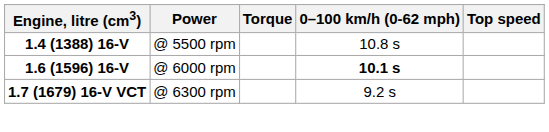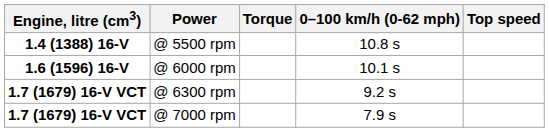@ 6000 rpm | 0–100 km/h (0-62 mph): bold -> normal
+ row: 1.7 (1679) 16-V VCT | @ 7000 rpm | 7.9 s
